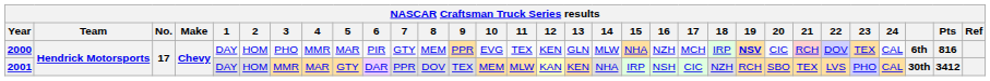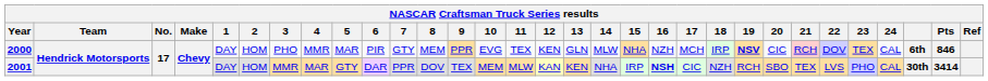2000 | Pts: 816 -> 846
2001 | 16: normal -> bold
2001 | Pts: 3412 -> 3414
